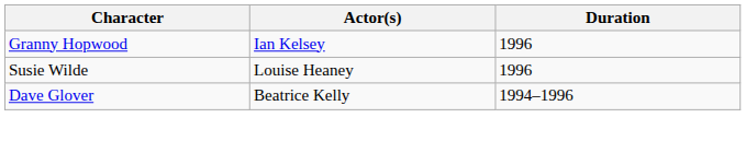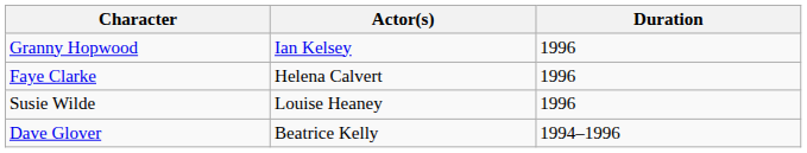+ row: Faye Clarke | Helena Calvert | 1996
